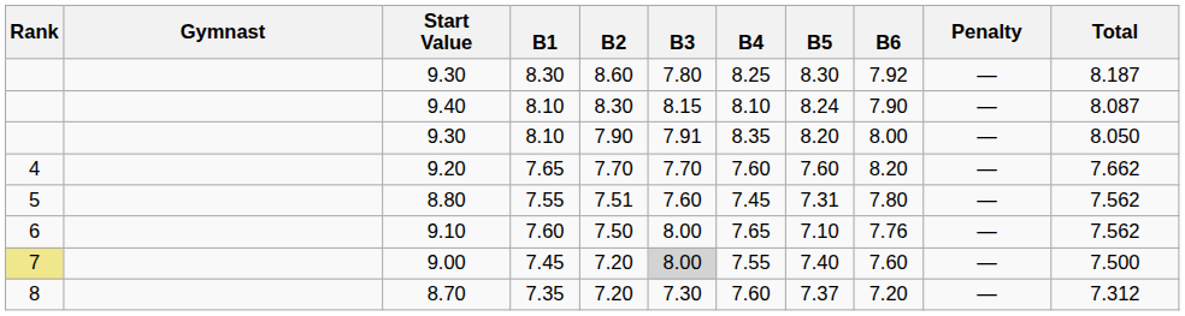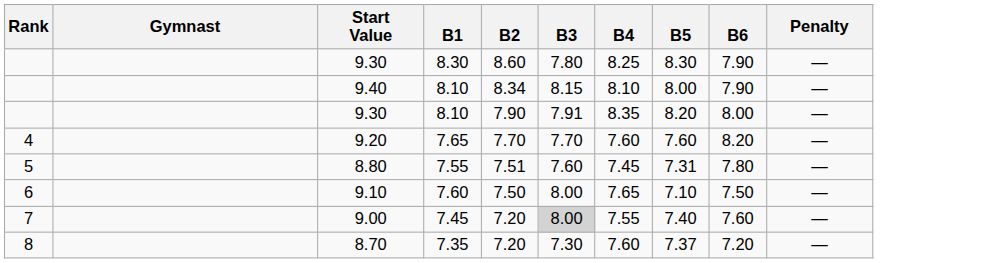- column: Total | 8.187 | 8.087 | 8.050 | 7.662 | 7.562 | 7.562 | 7.500 | 7.312
9.30 / 8.30 | B6: 7.92 -> 7.90
9.40 | B2: 8.30 -> 8.34
9.40 | B5: 8.24 -> 8.00
9.10 | B6: 7.76 -> 7.50
9.00 | Rank: khaki background -> no background
